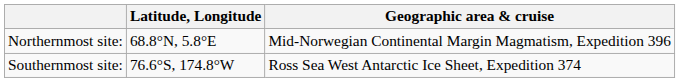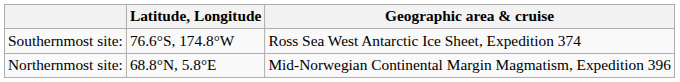rows swapped: Northernmost site: <-> Southernmost site:
